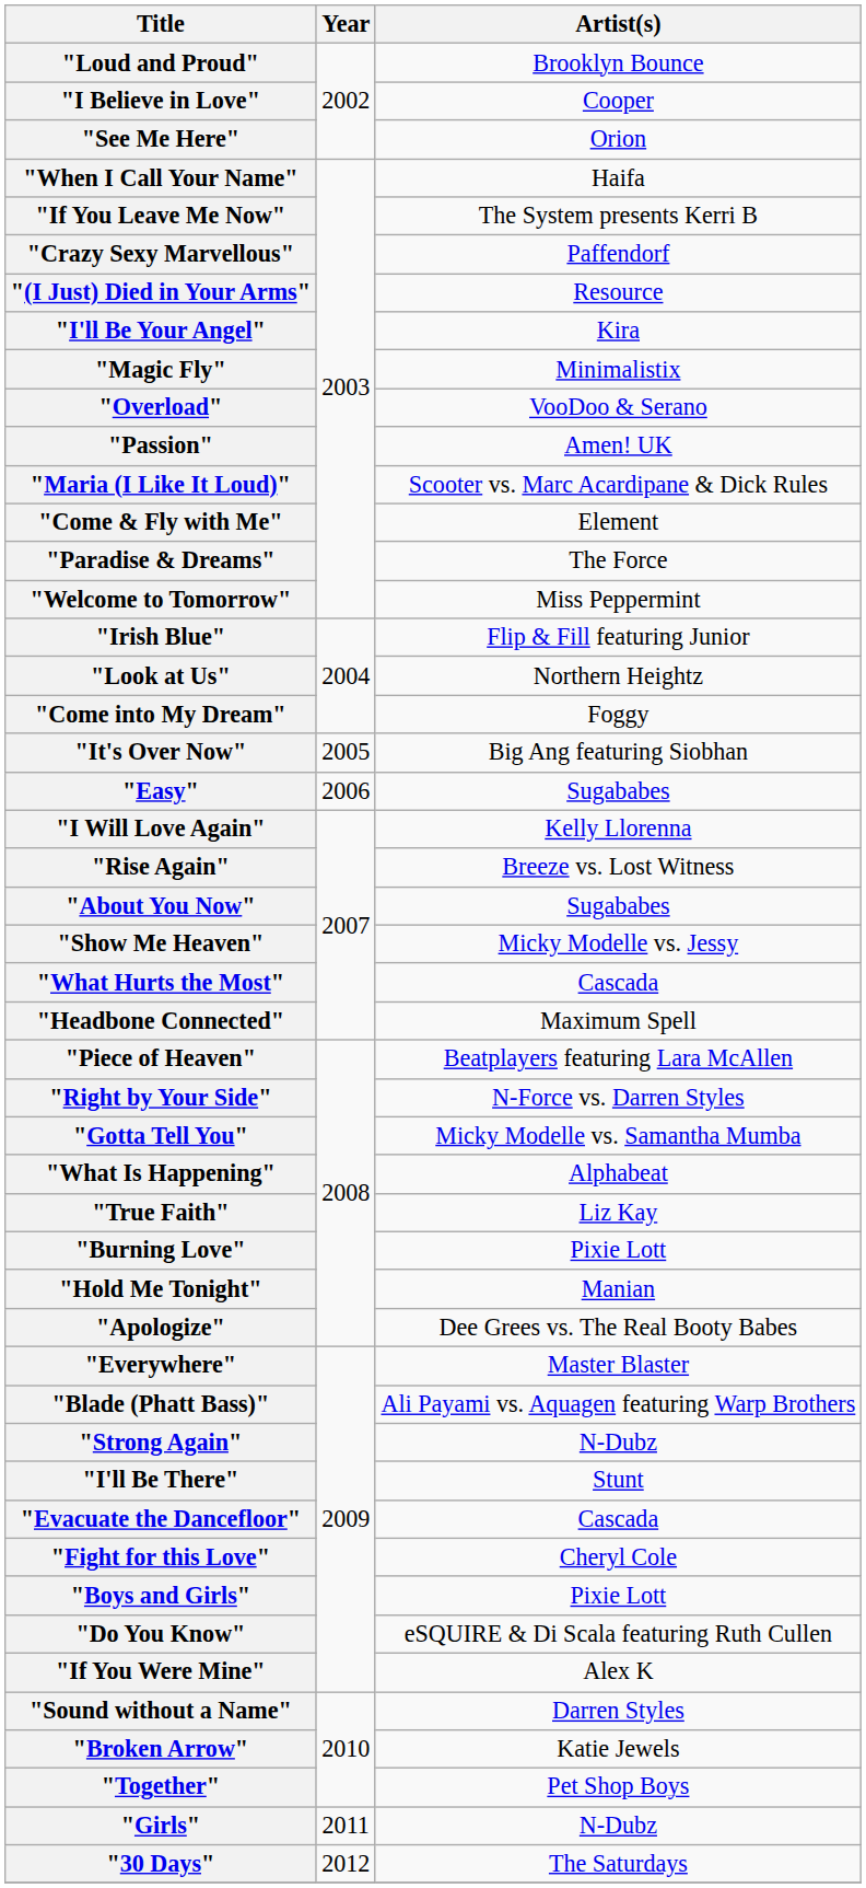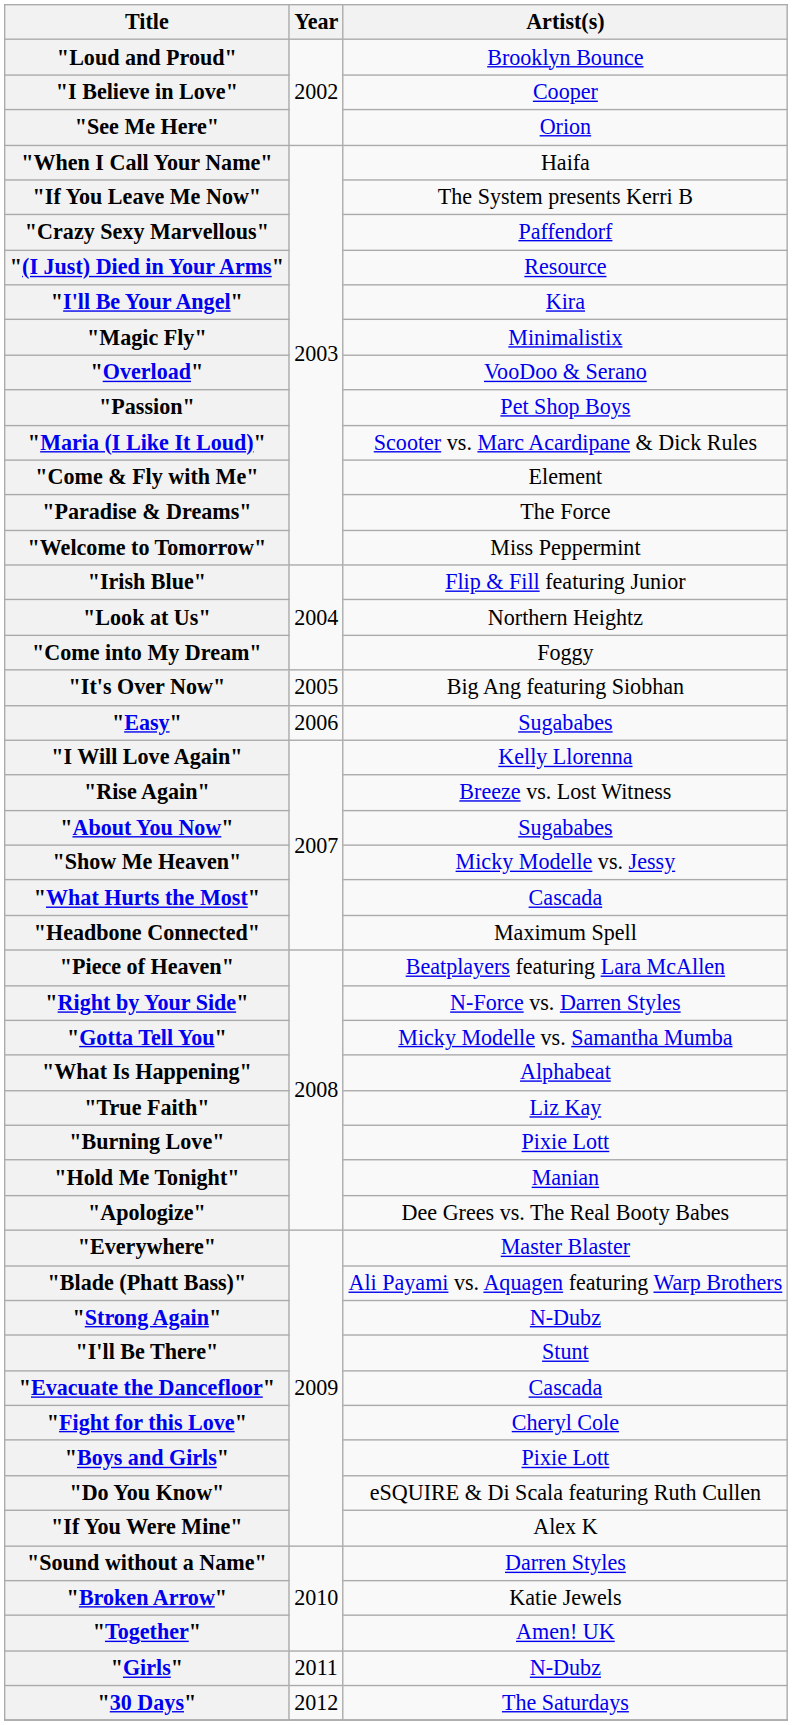"Passion" | Artist(s): Amen! UK -> Pet Shop Boys
"Together" | Artist(s): Pet Shop Boys -> Amen! UK
